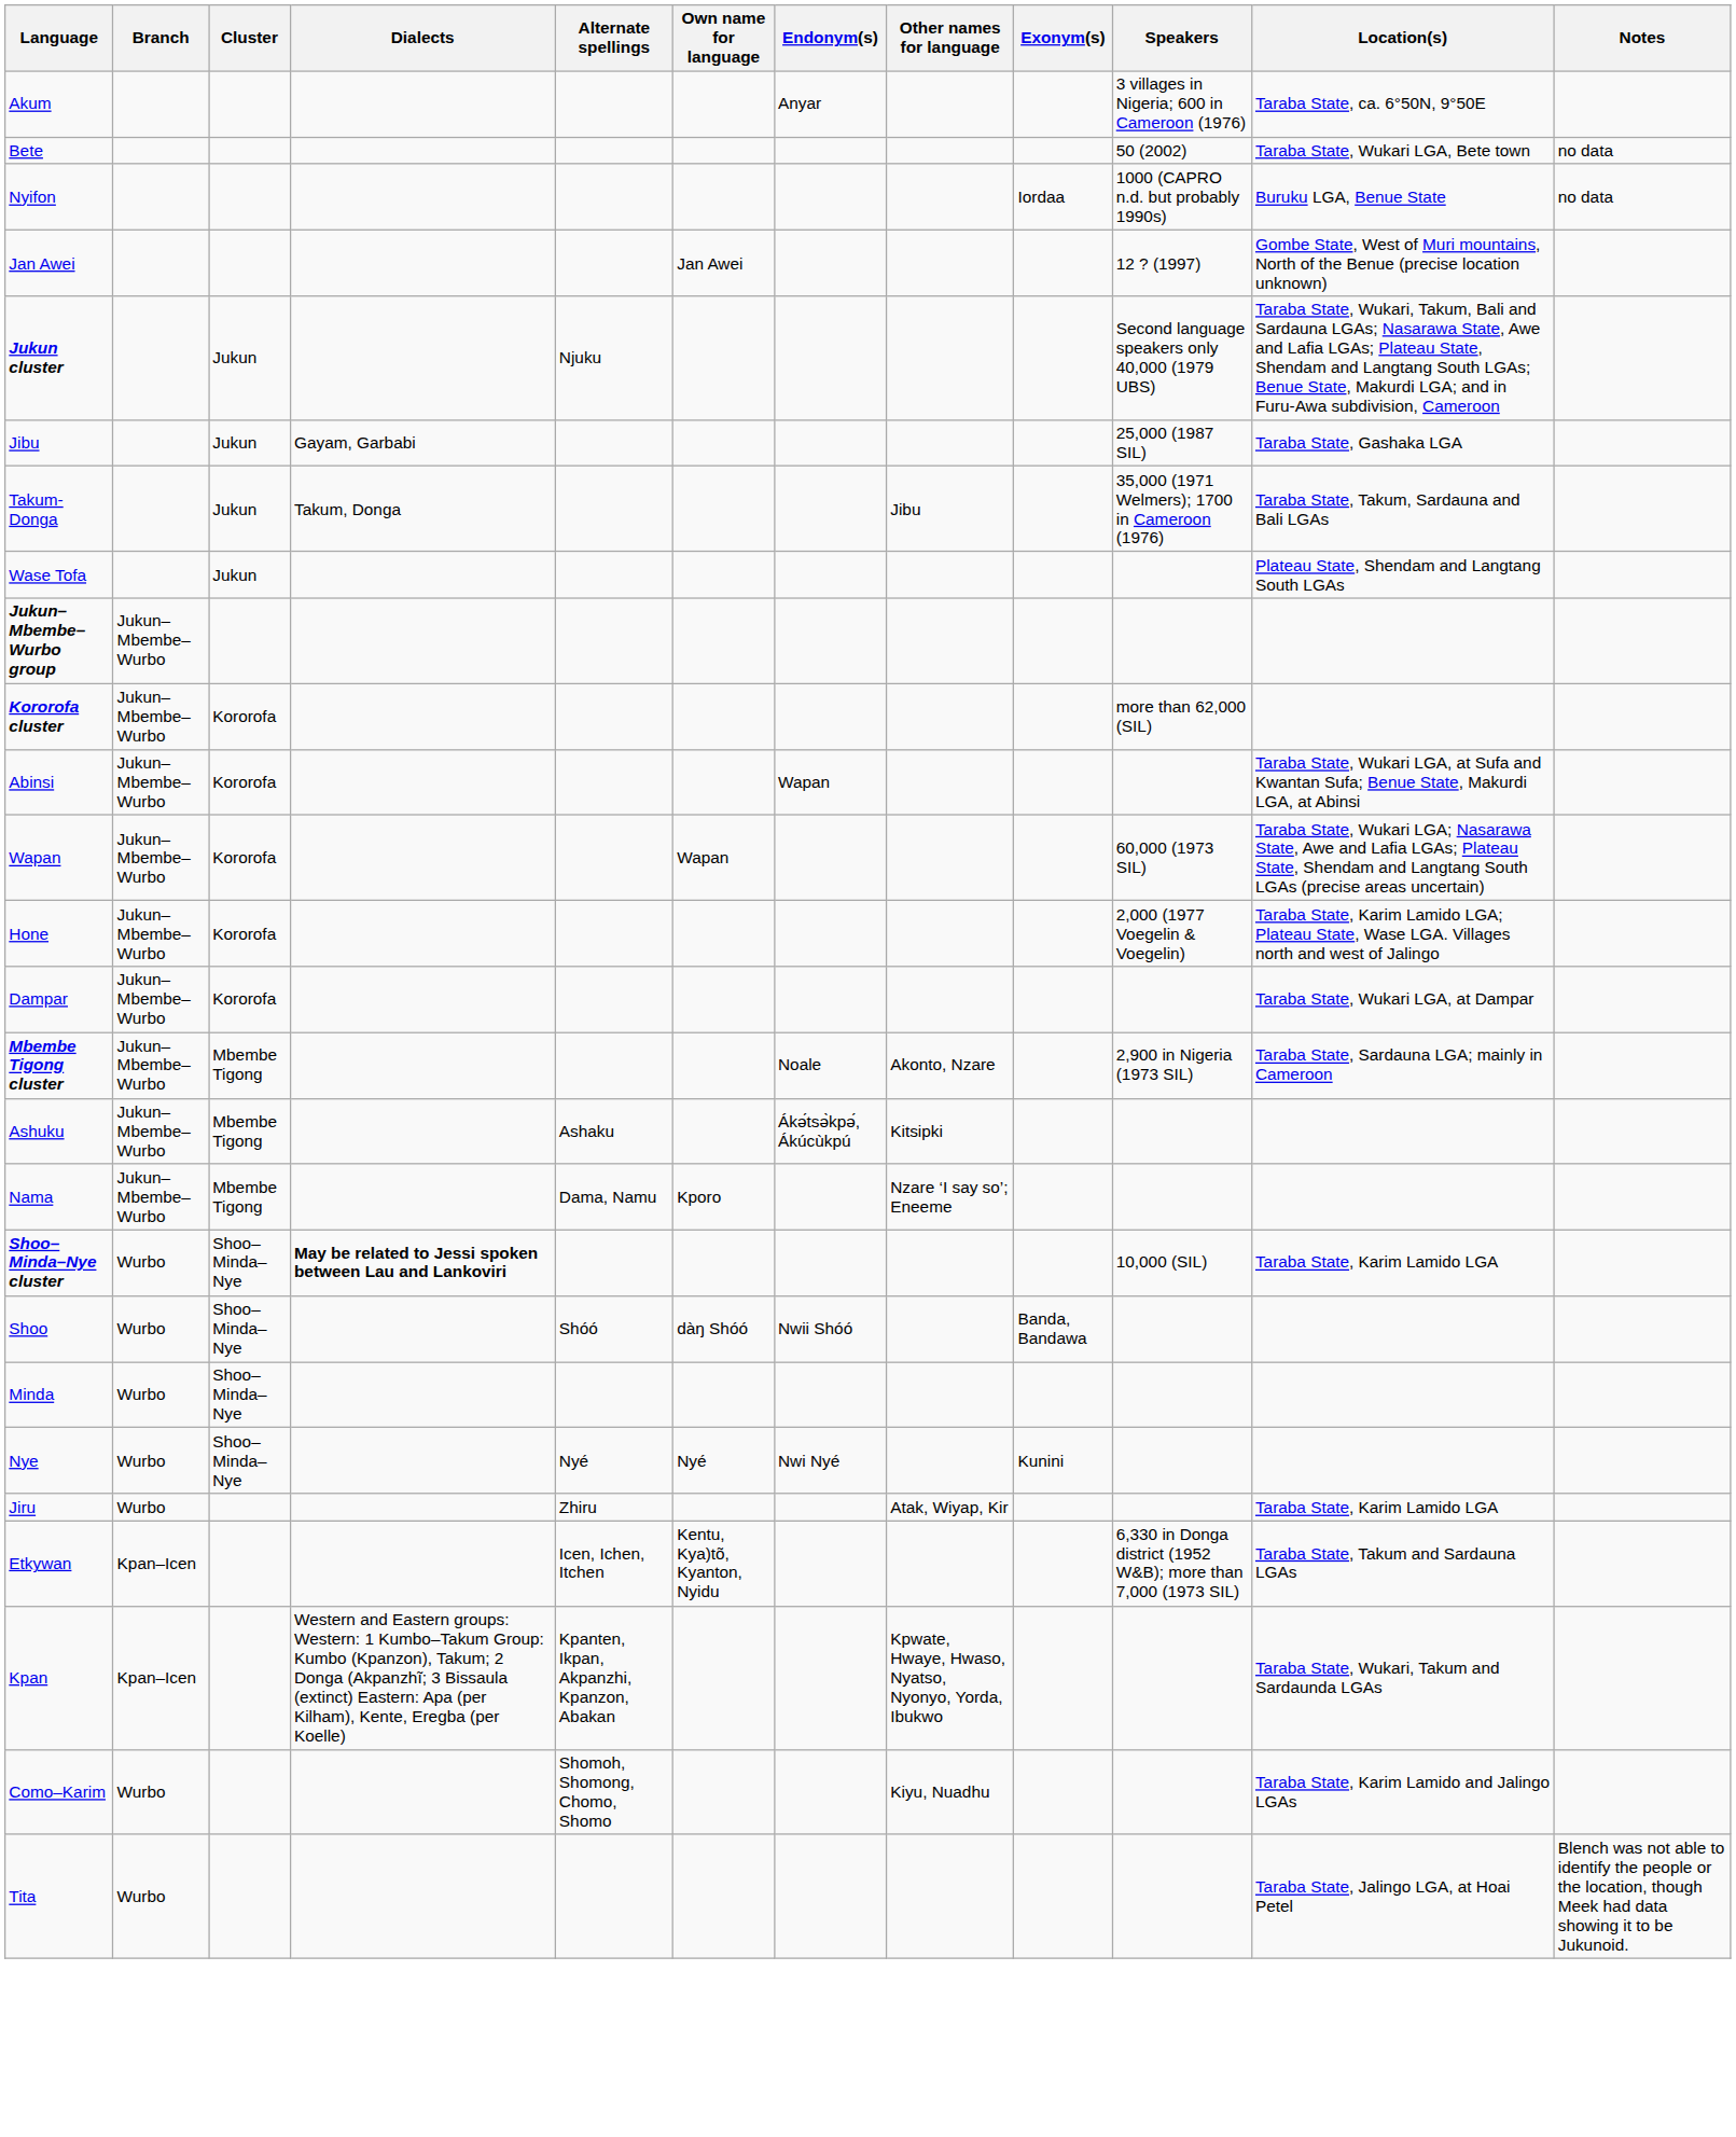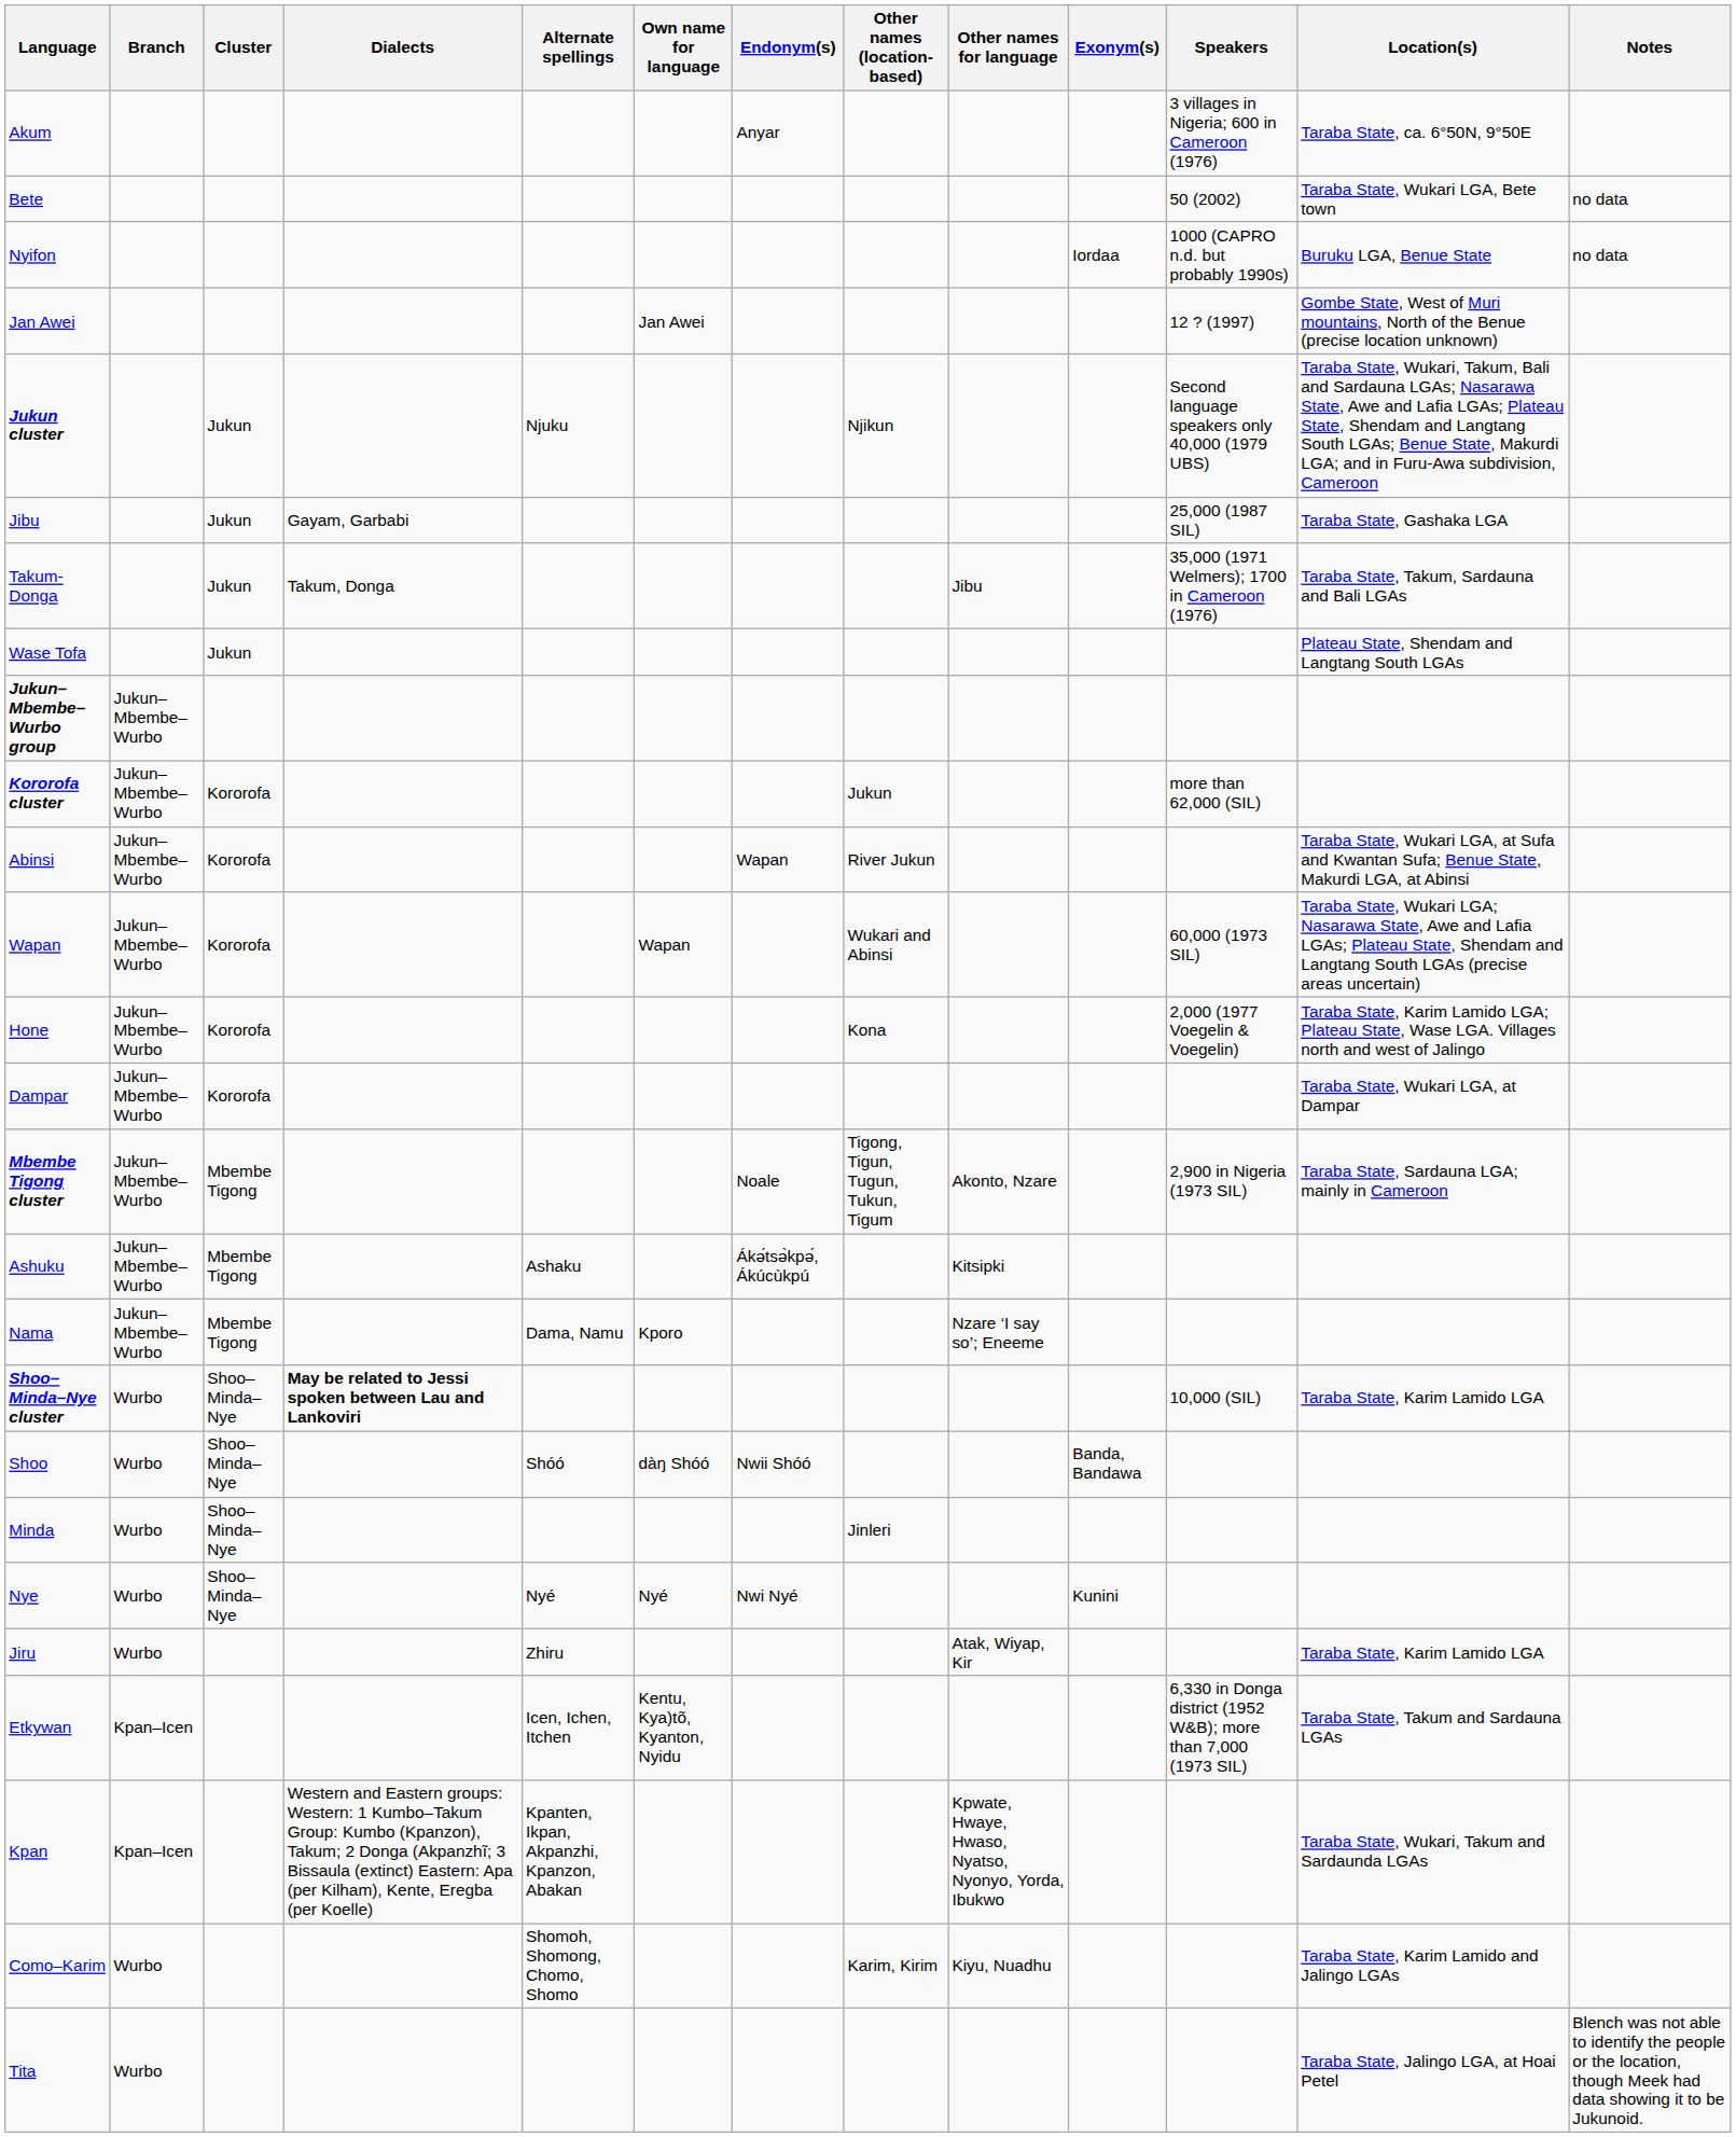+ column: Other names (location-based) | Njikun | Jukun | River Jukun | Wukari and Abinsi | Kona | Tigong, Tigun, Tugun, Tukun, Tigum | Jinleri | Karim, Kirim
